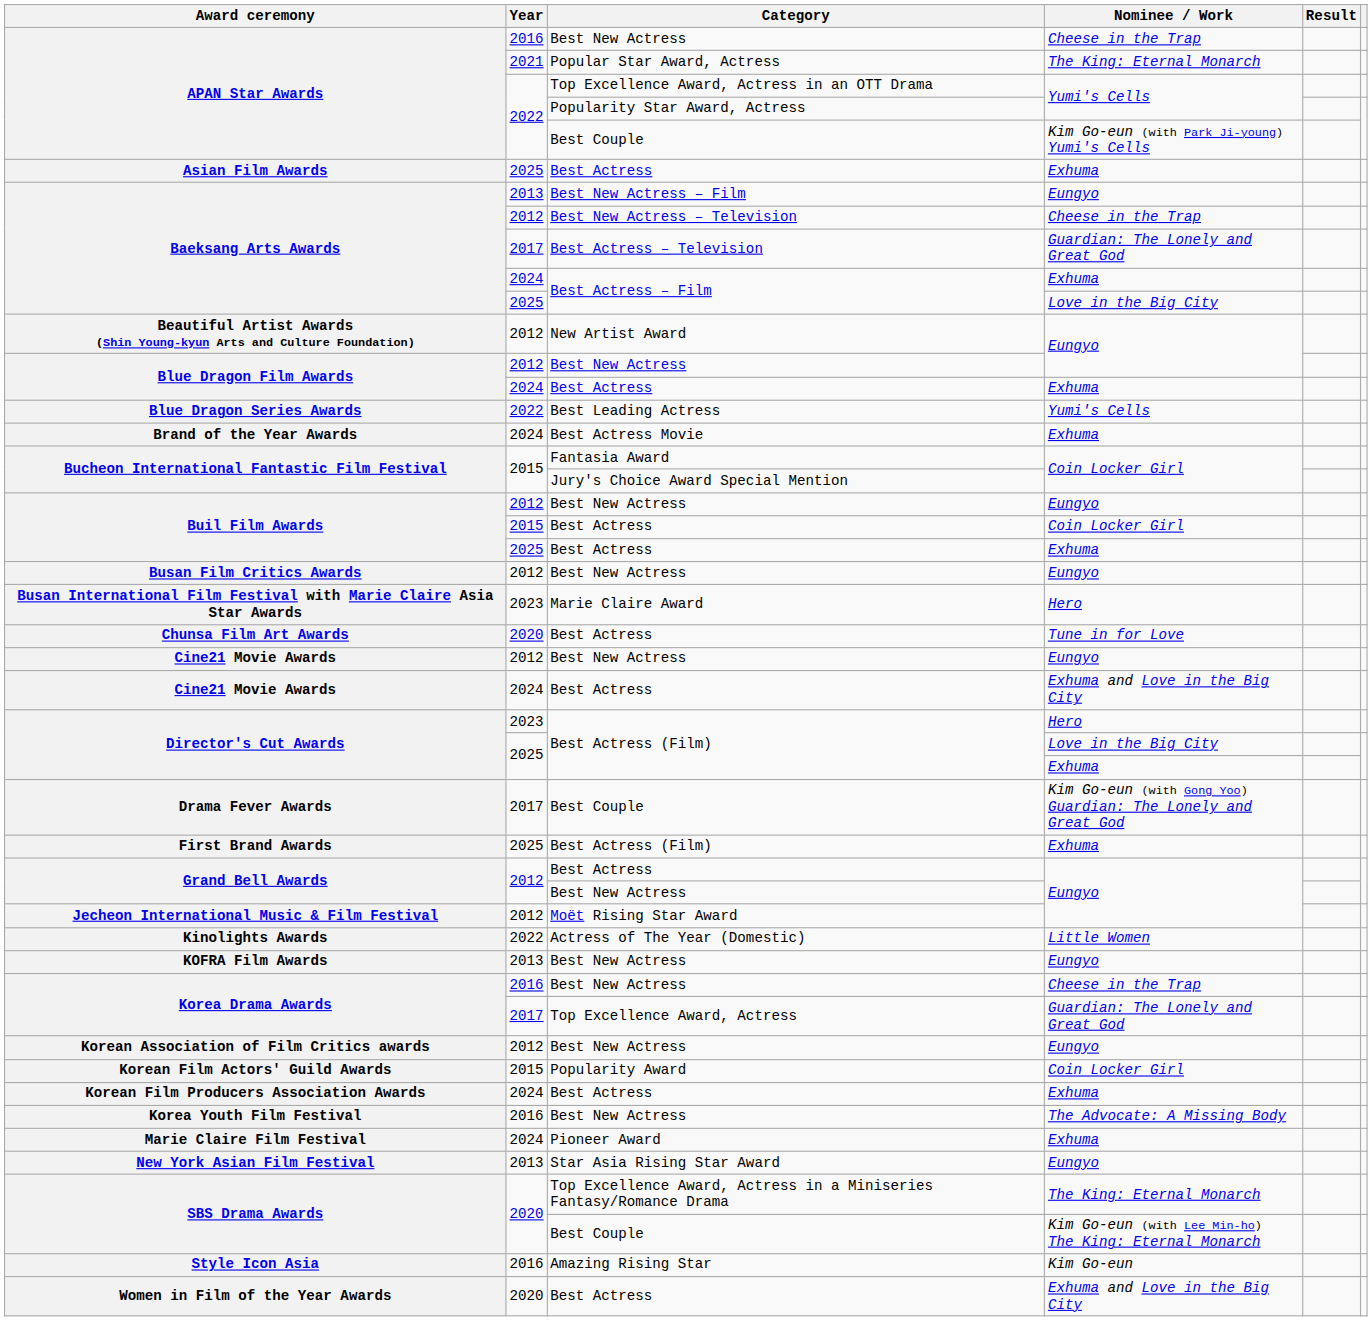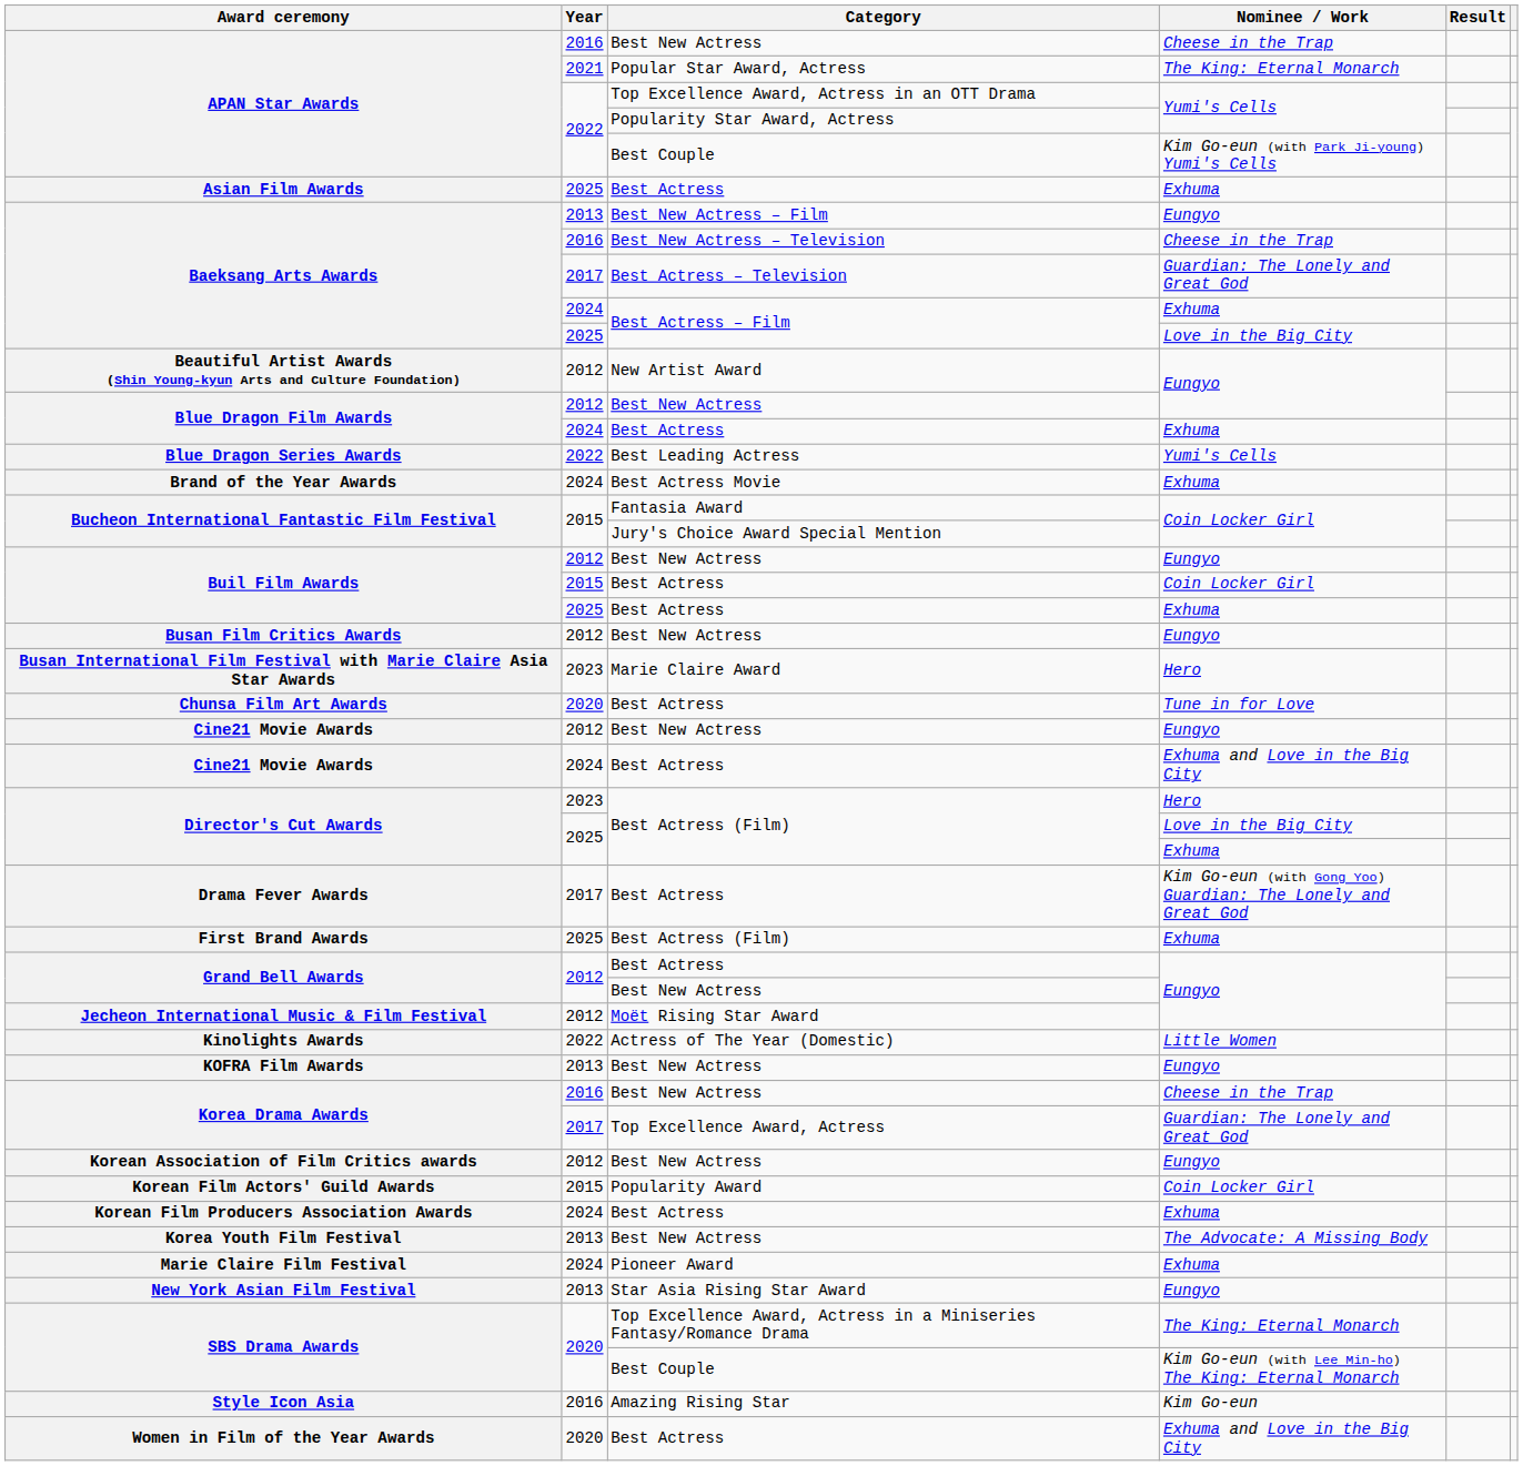Baeksang Arts Awards / Cheese in the Trap | Year: 2012 -> 2016
Drama Fever Awards | Category: Best Couple -> Best Actress
Korea Youth Film Festival | Year: 2016 -> 2013
